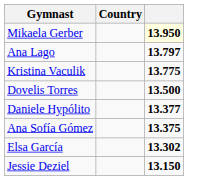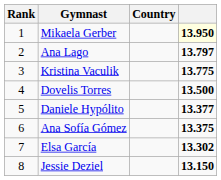+ column: Rank | 1 | 2 | 3 | 4 | 5 | 6 | 7 | 8
